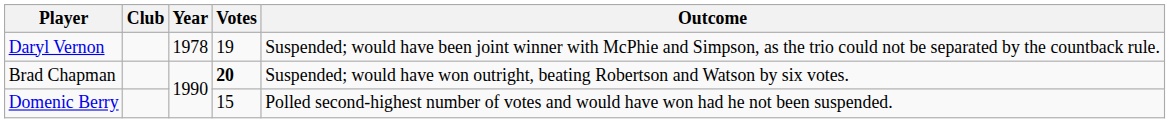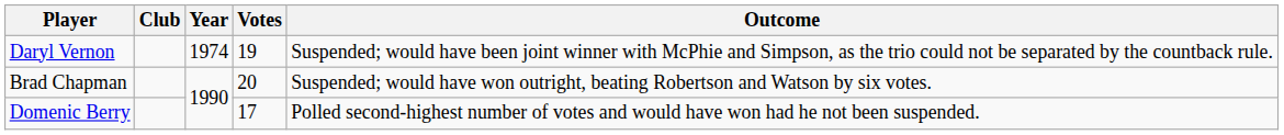Daryl Vernon | Year: 1978 -> 1974
Brad Chapman | Votes: bold -> normal
Domenic Berry | Votes: 15 -> 17
